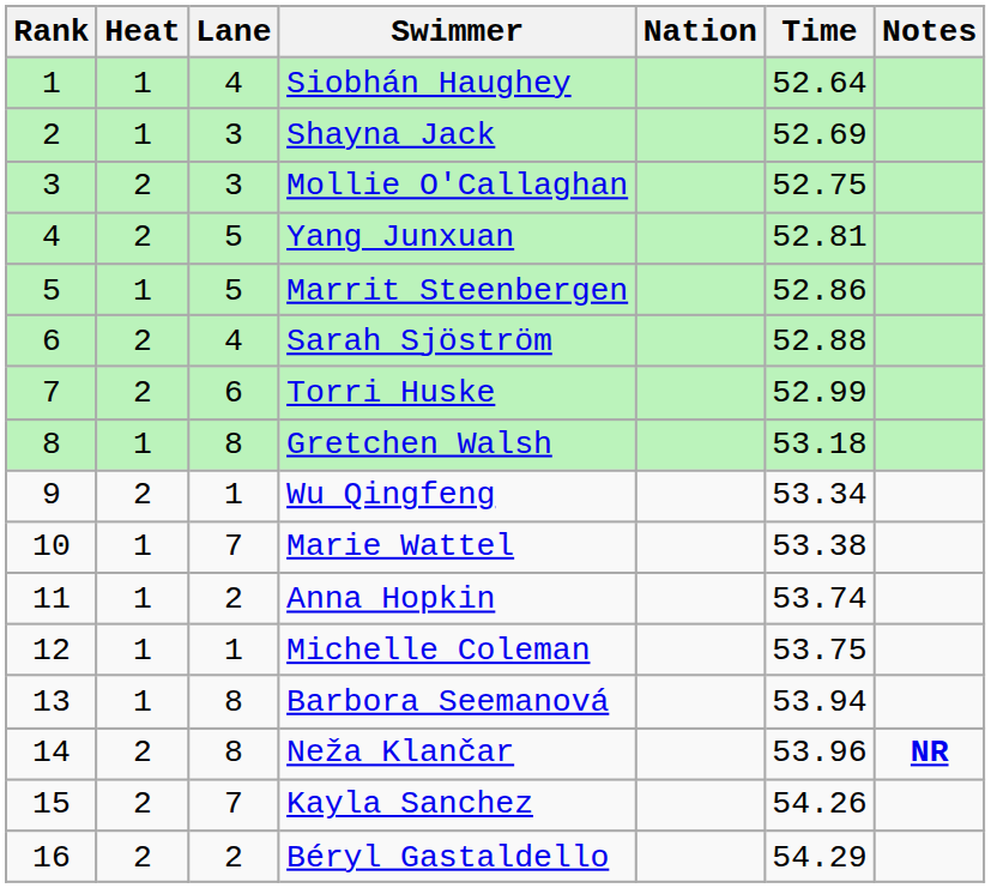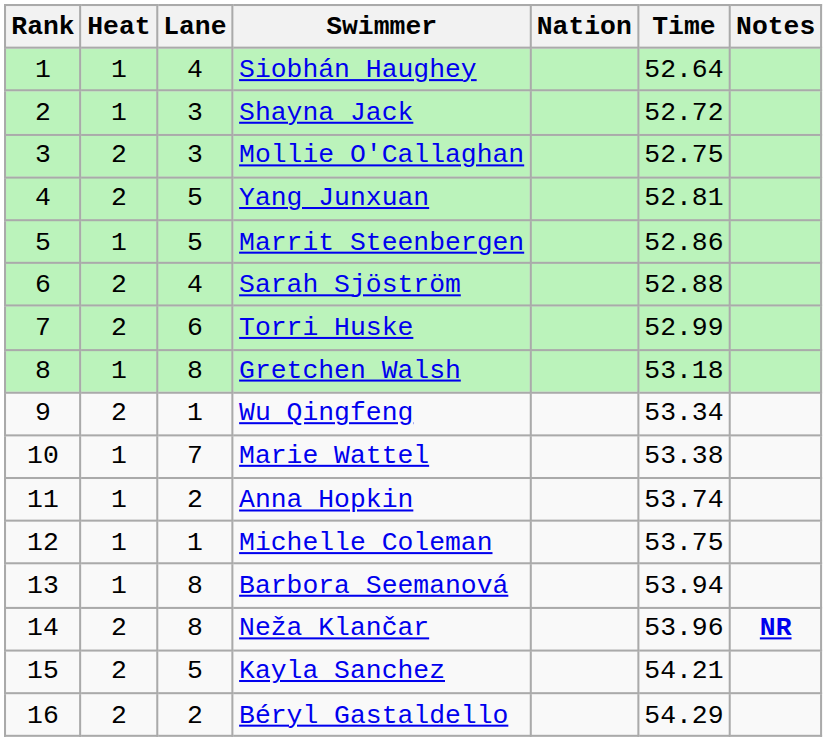Shayna Jack | Time: 52.69 -> 52.72
Kayla Sanchez | Lane: 7 -> 5
Kayla Sanchez | Time: 54.26 -> 54.21
